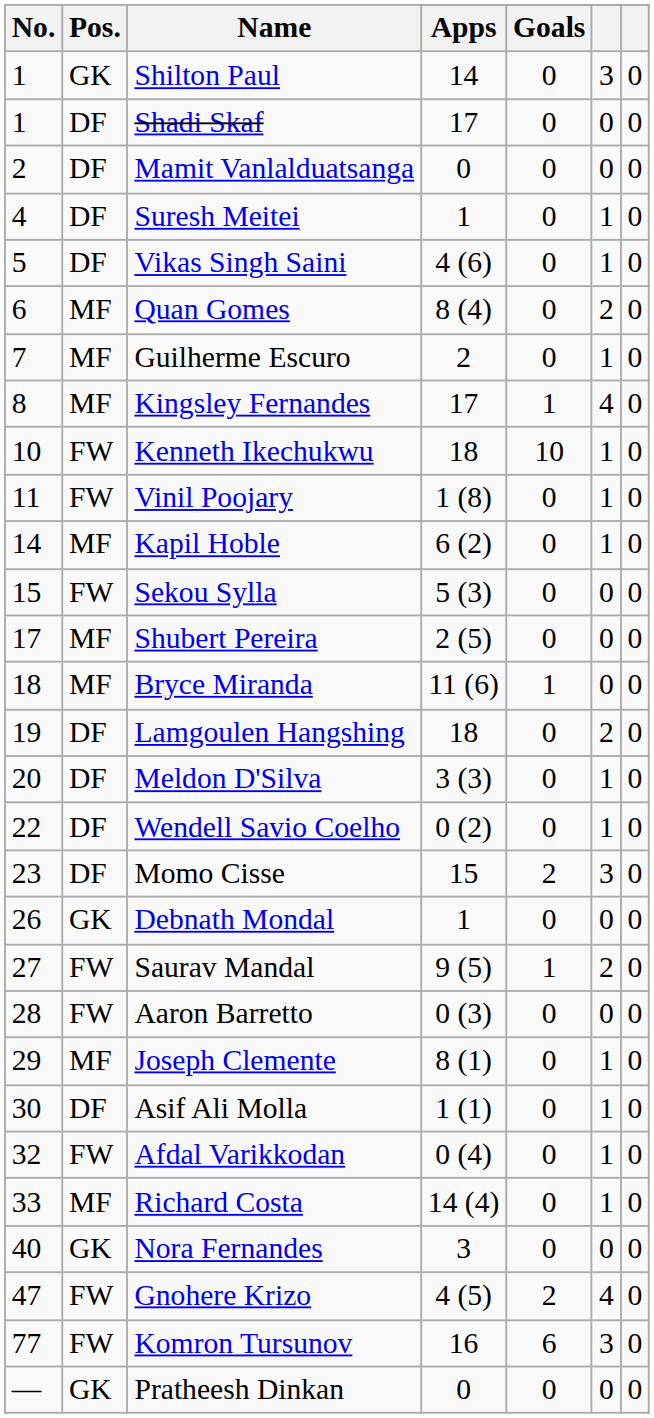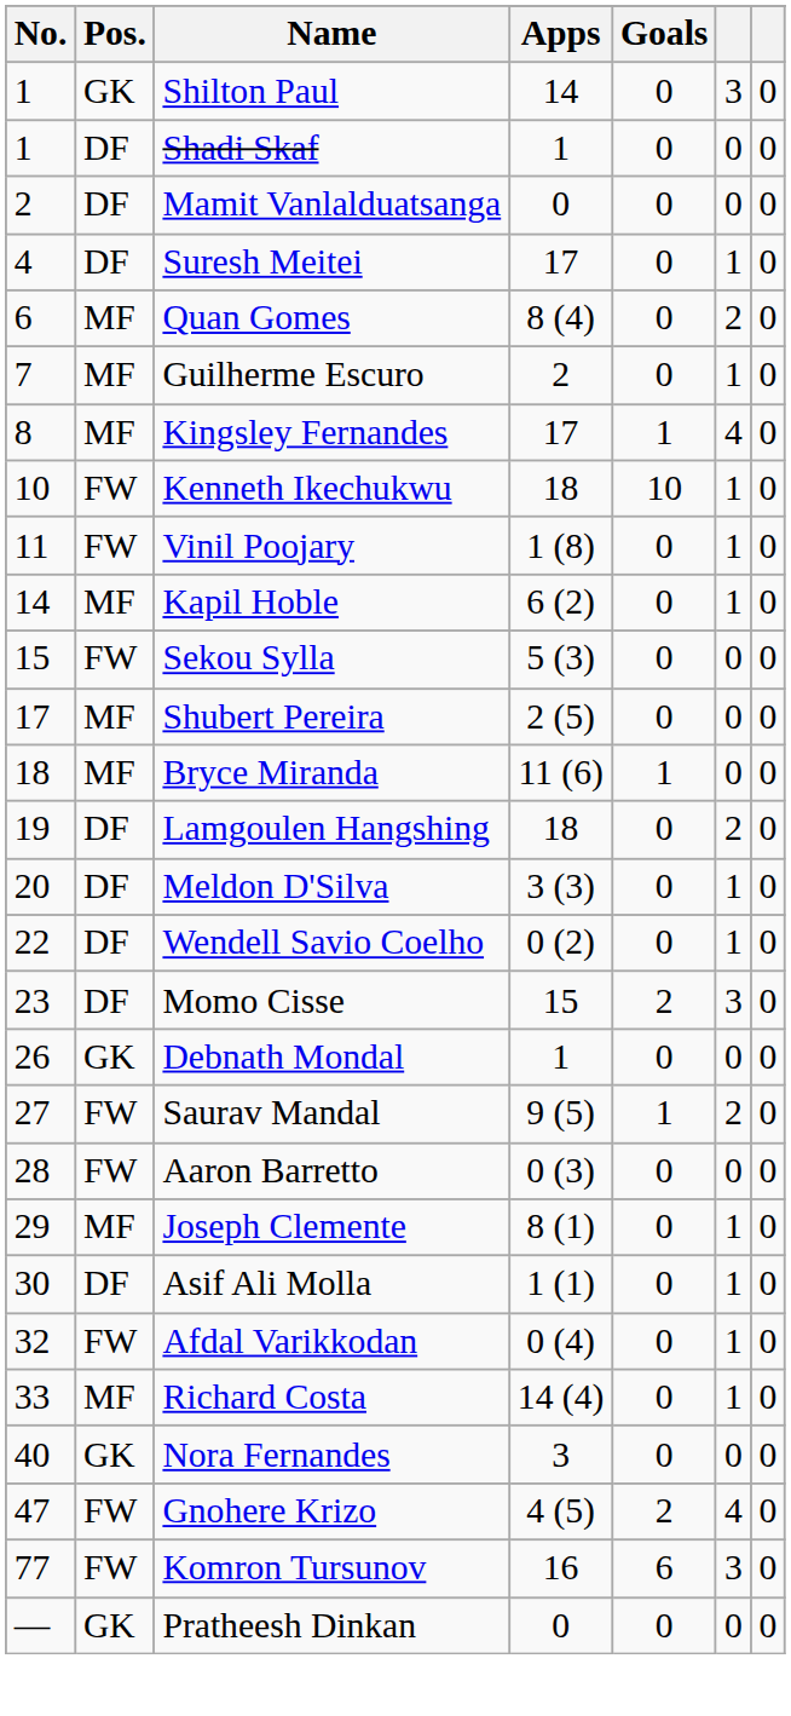Shadi Skaf | Apps: 17 -> 1
Suresh Meitei | Apps: 1 -> 17
- row: 5 | DF | Vikas Singh Saini | 4 (6) | 0 | 1 | 0
